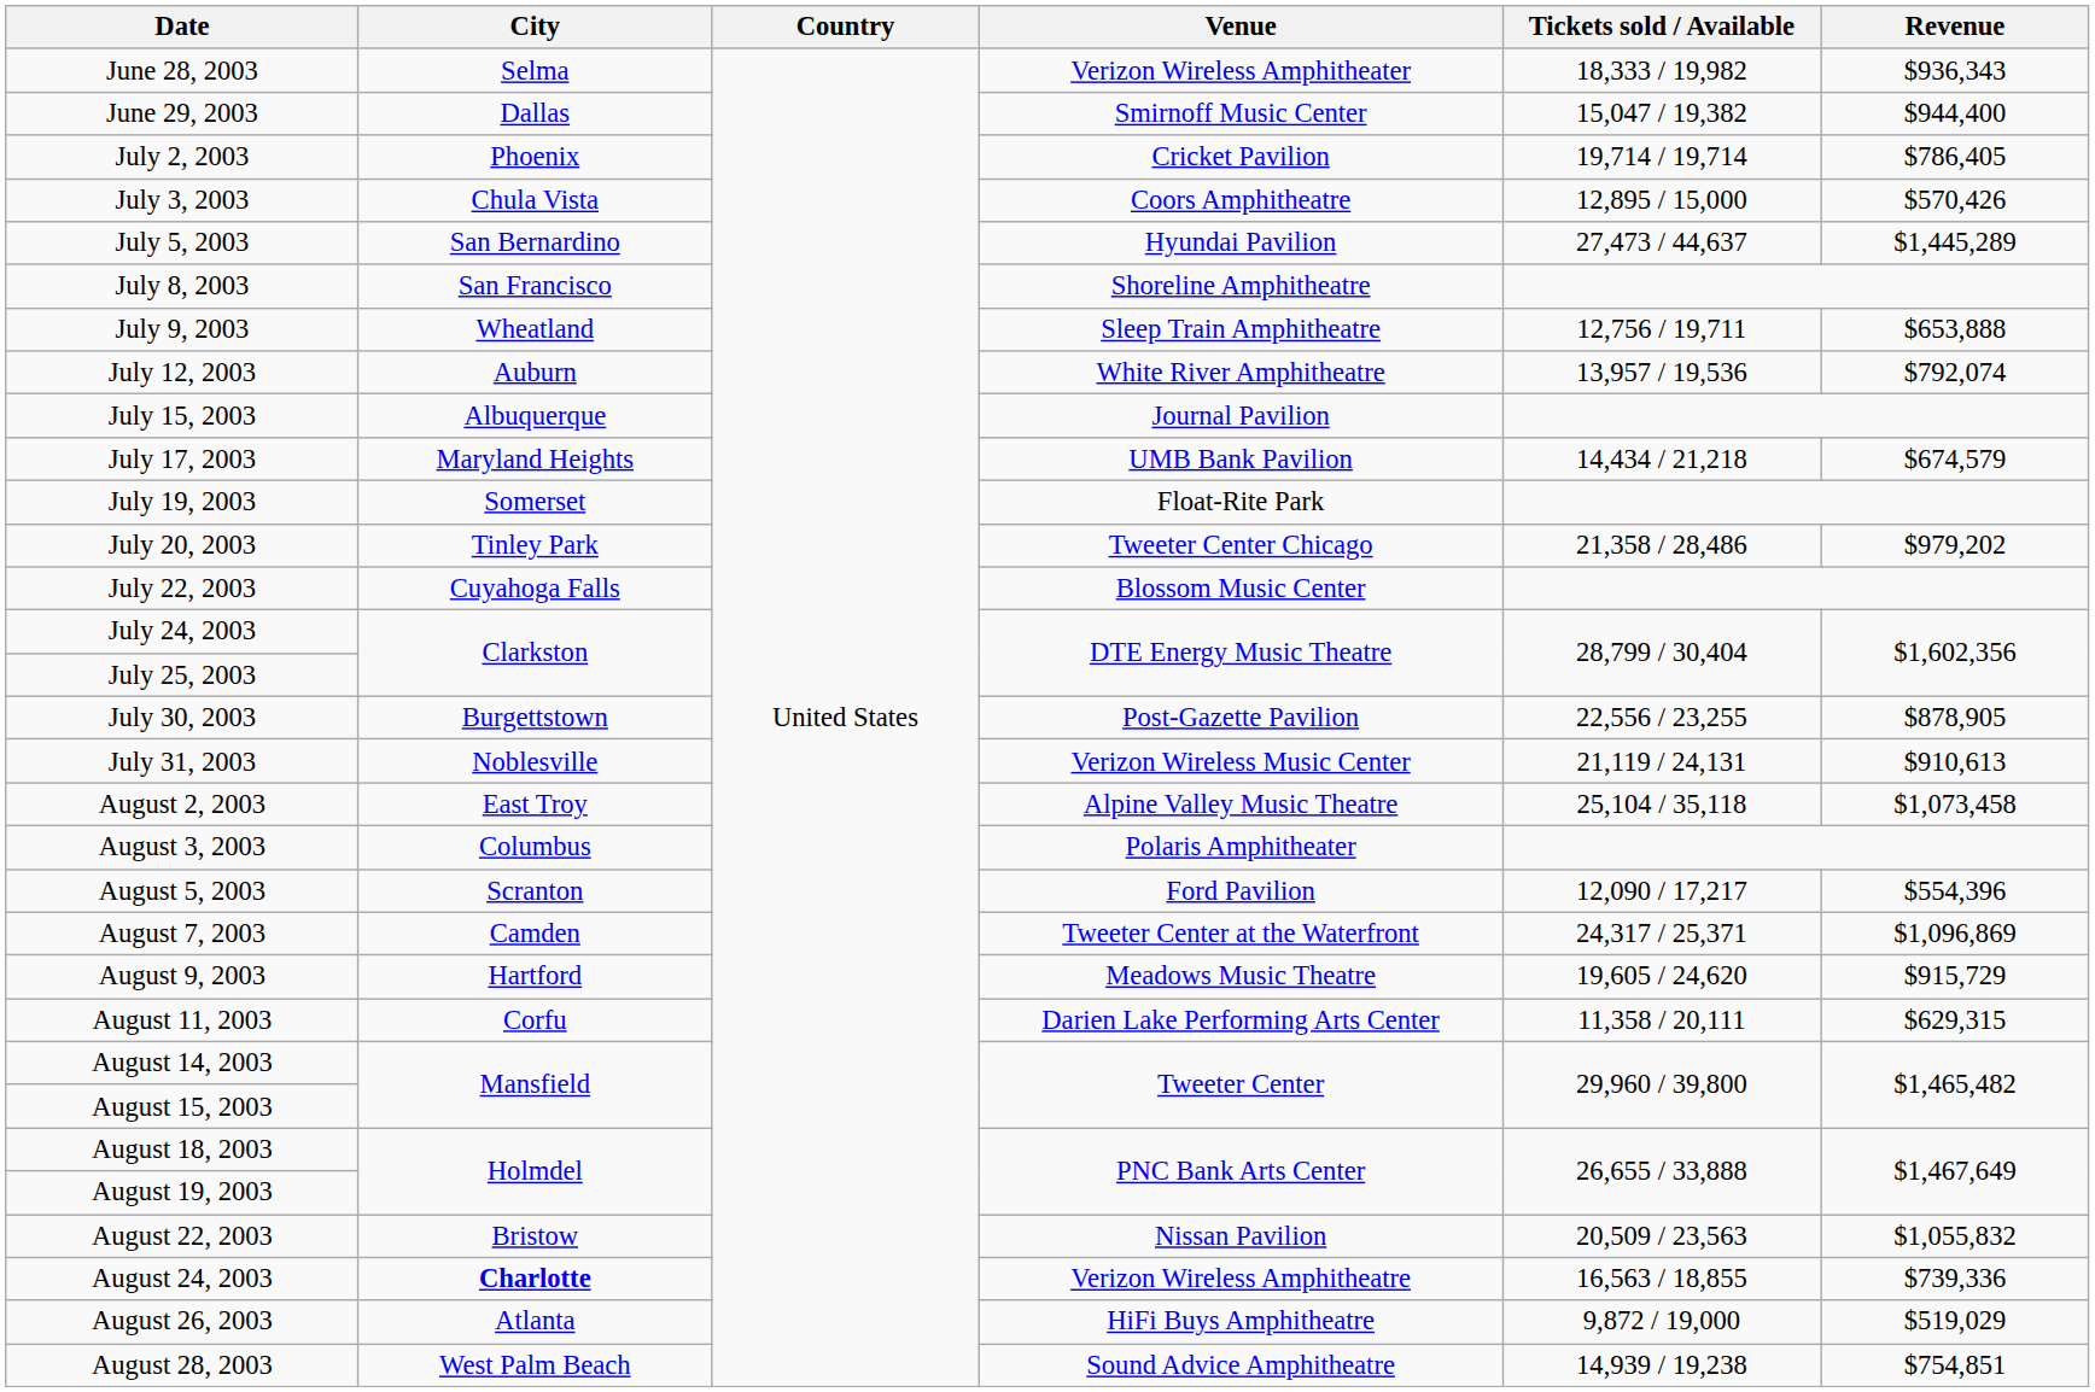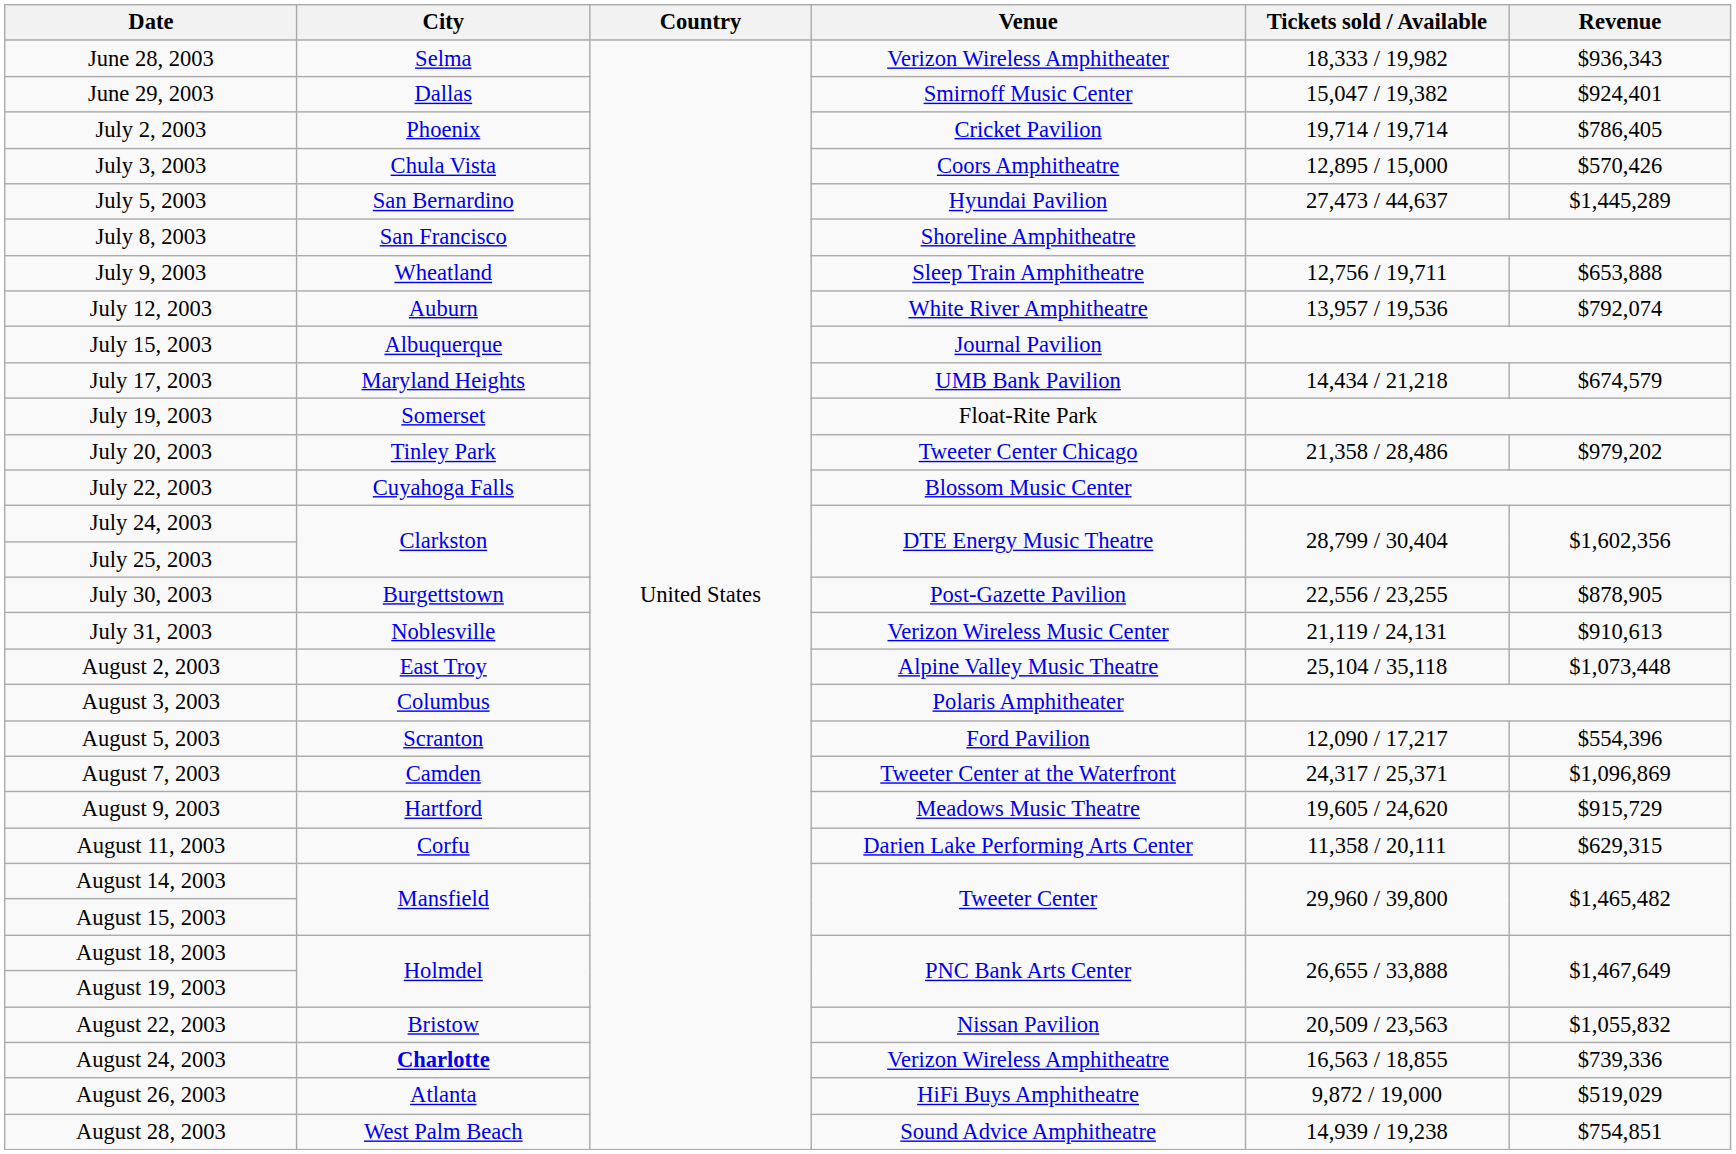June 29, 2003 | Revenue: $944,400 -> $924,401
August 2, 2003 | Revenue: $1,073,458 -> $1,073,448
